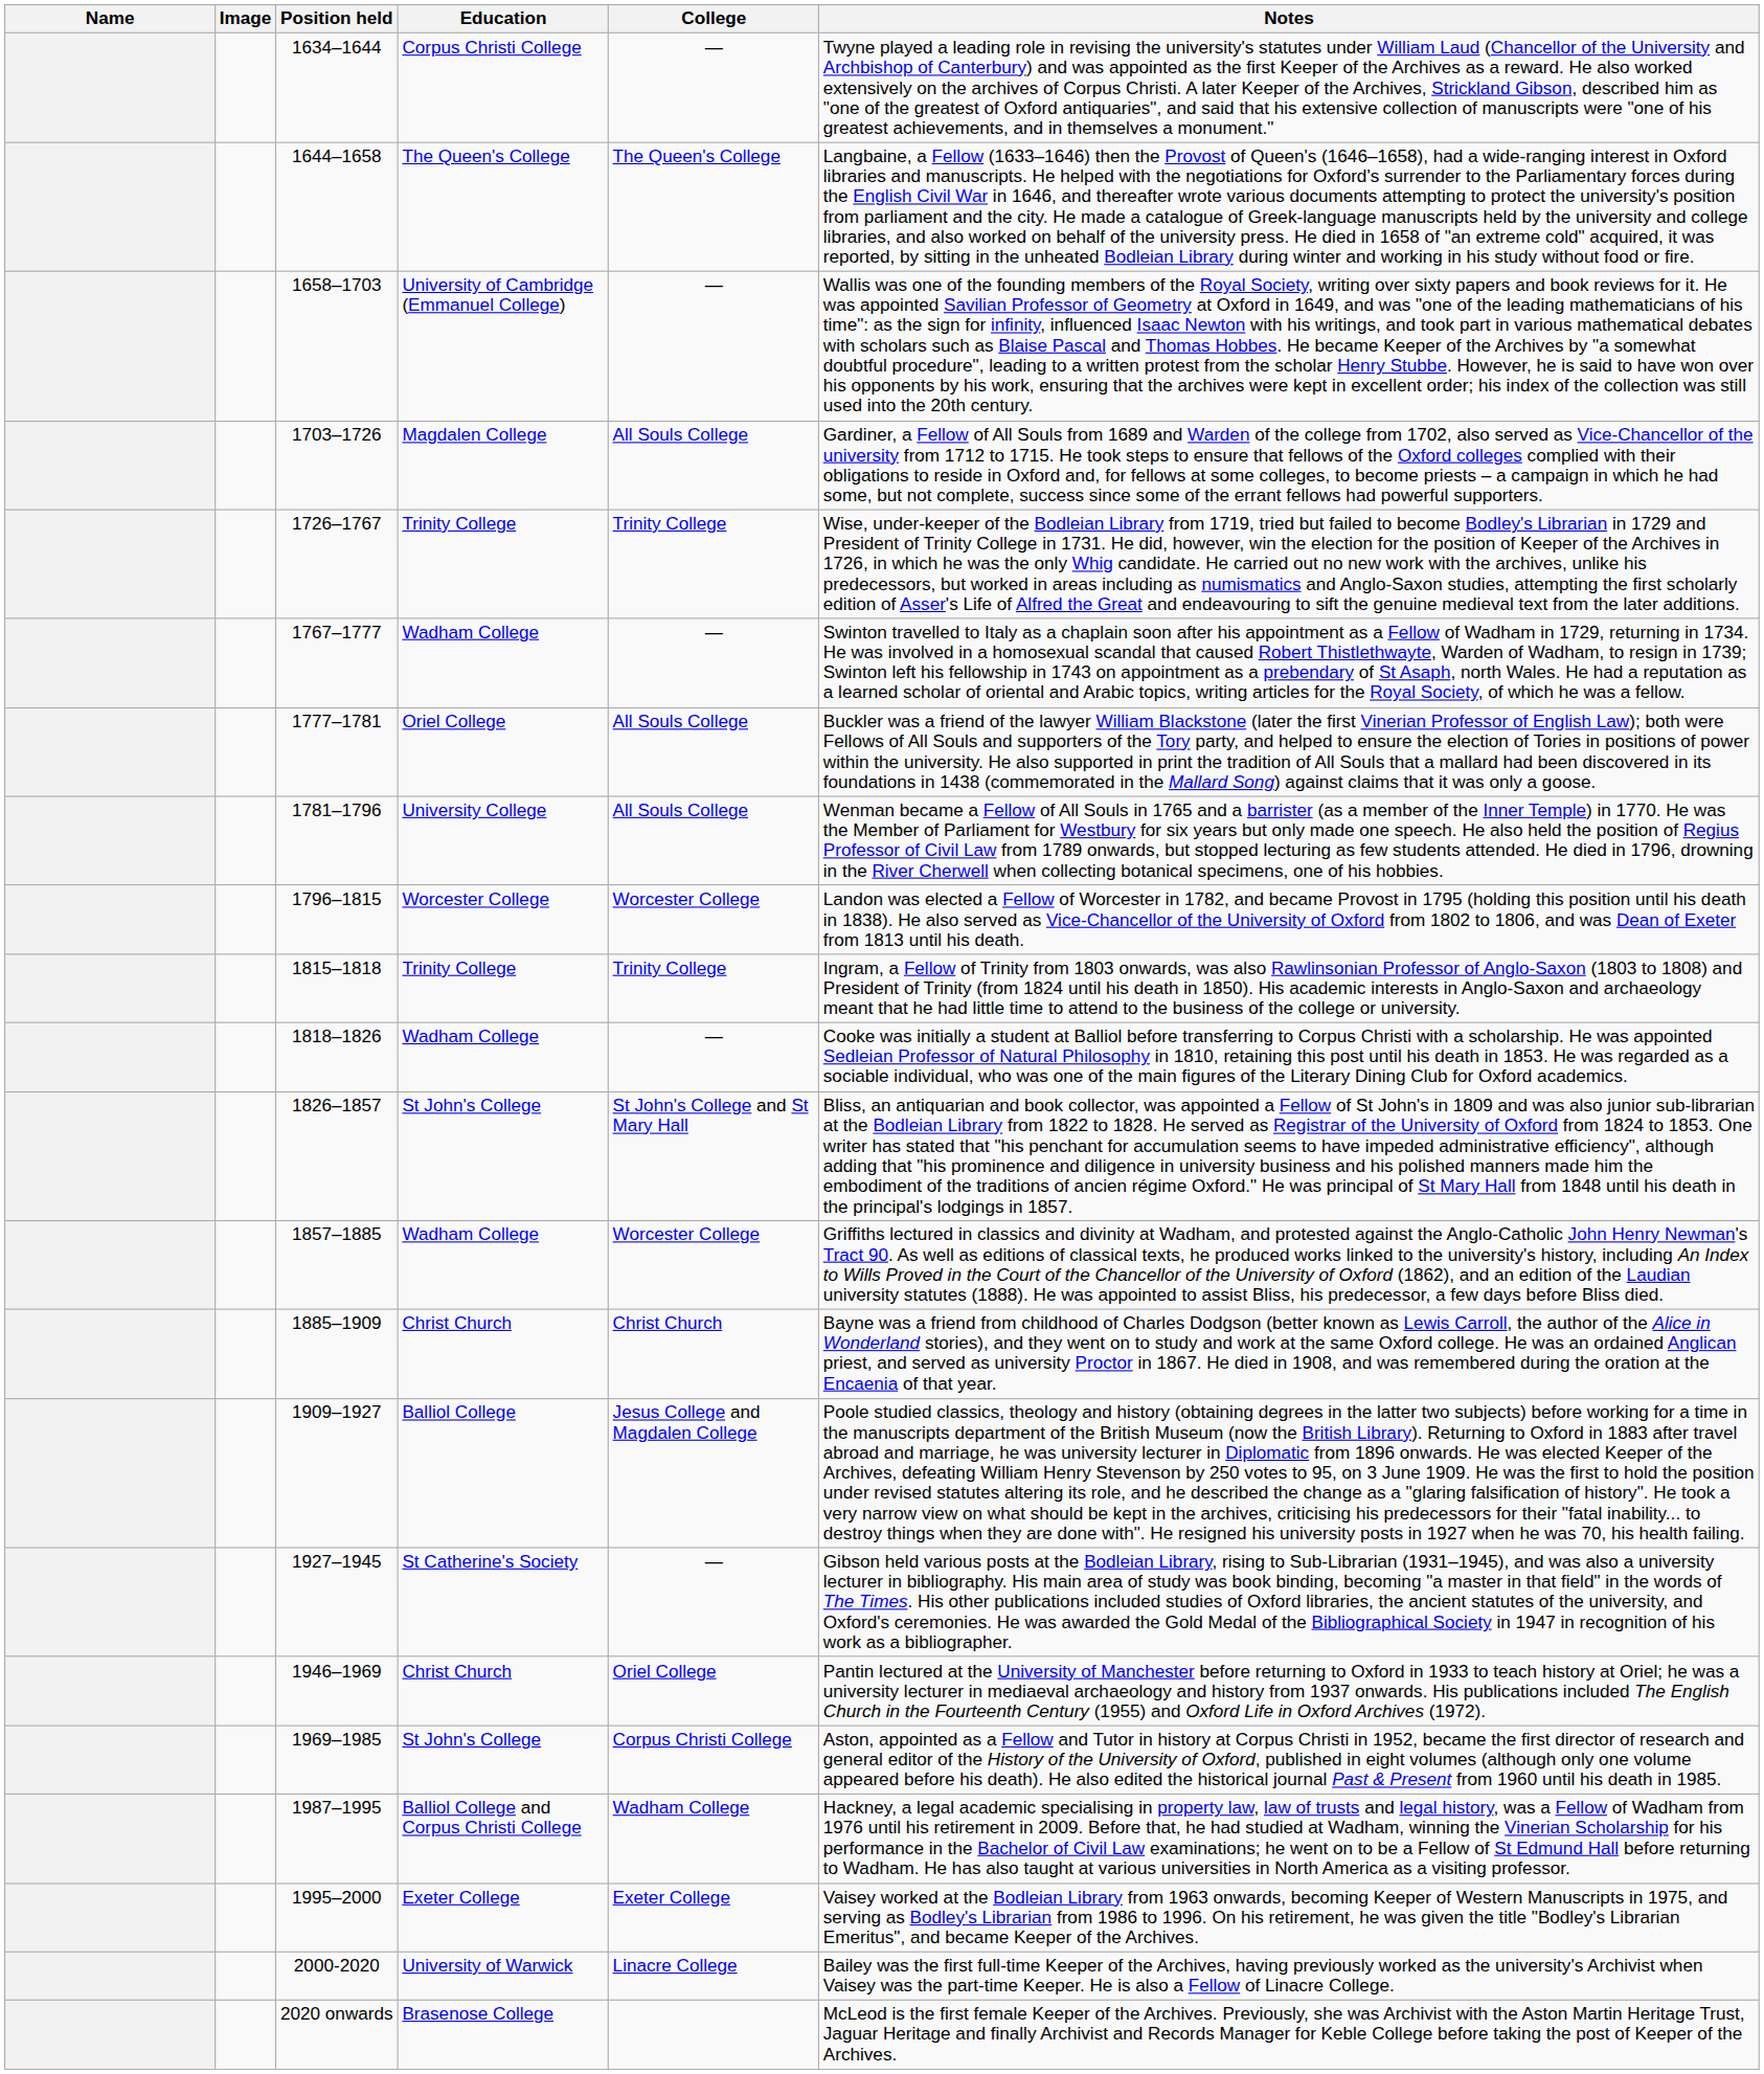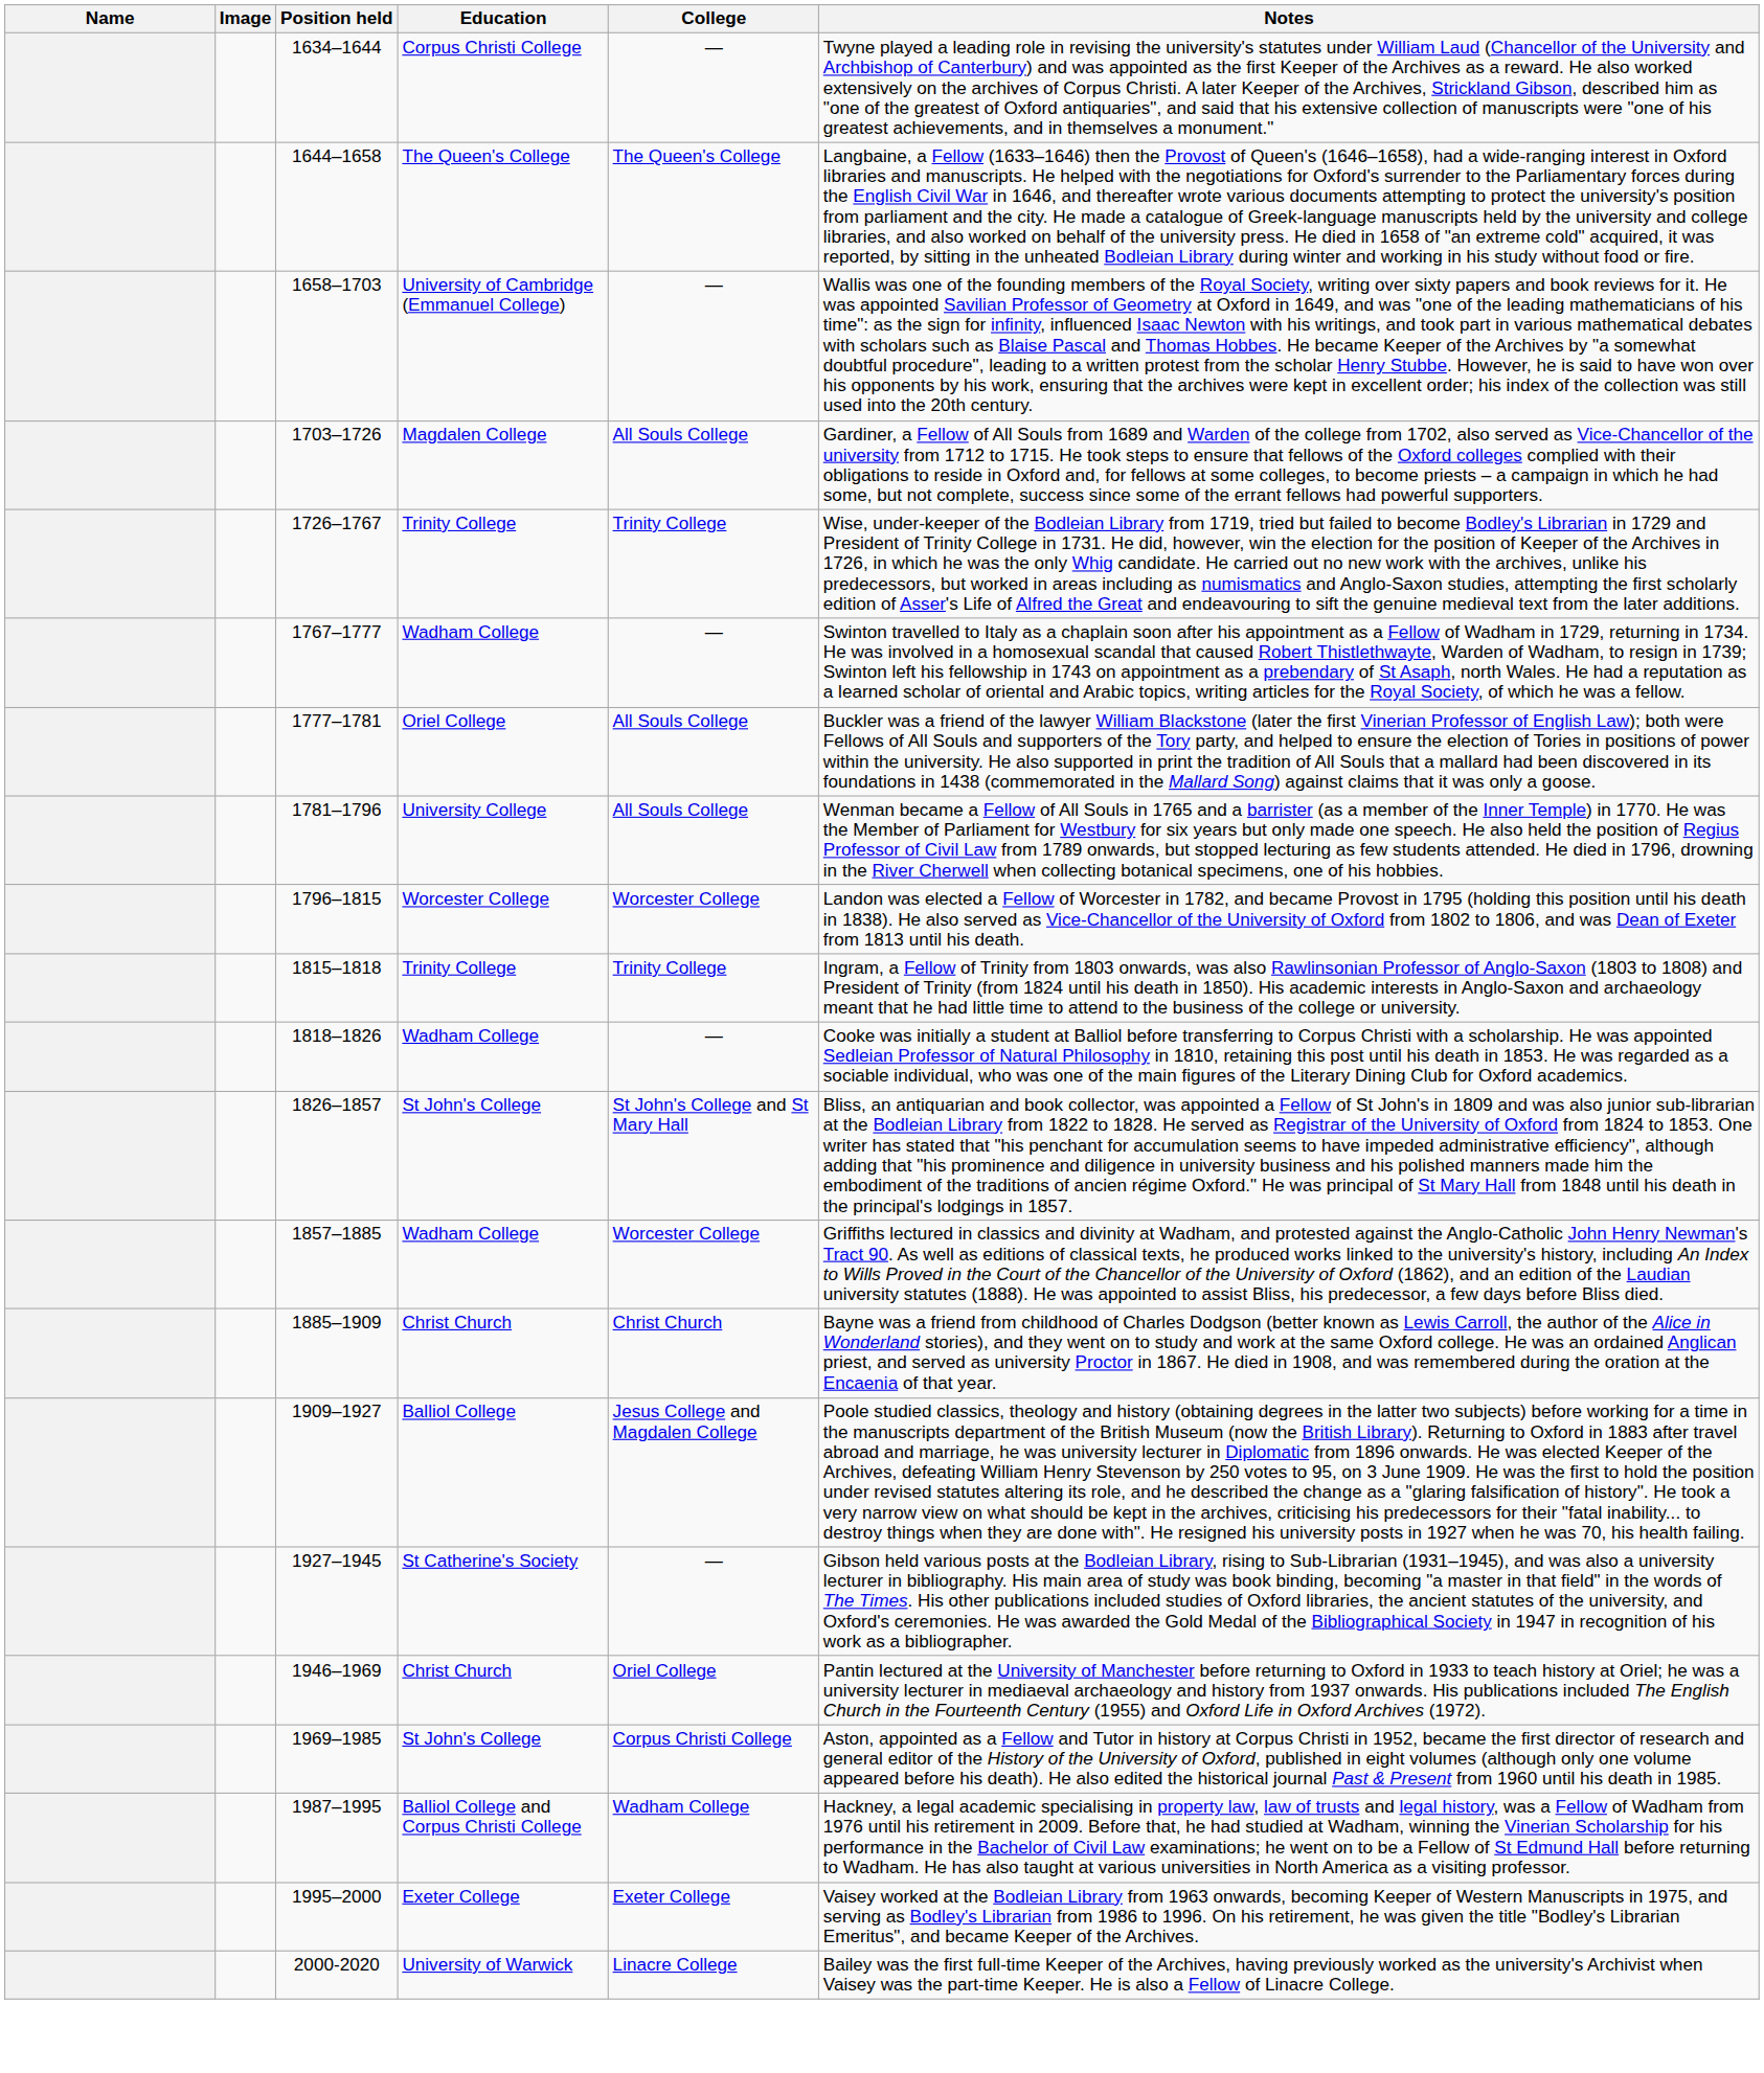- row: 2020 onwards | Brasenose College | McLeod is the first female Keeper of the Archives. Previously, she was Archivist with the Aston Martin Heritage Trust, Jaguar Heritage and finally Archivist and Records Manager for Keble College before taking the post of Keeper of the Archives.
